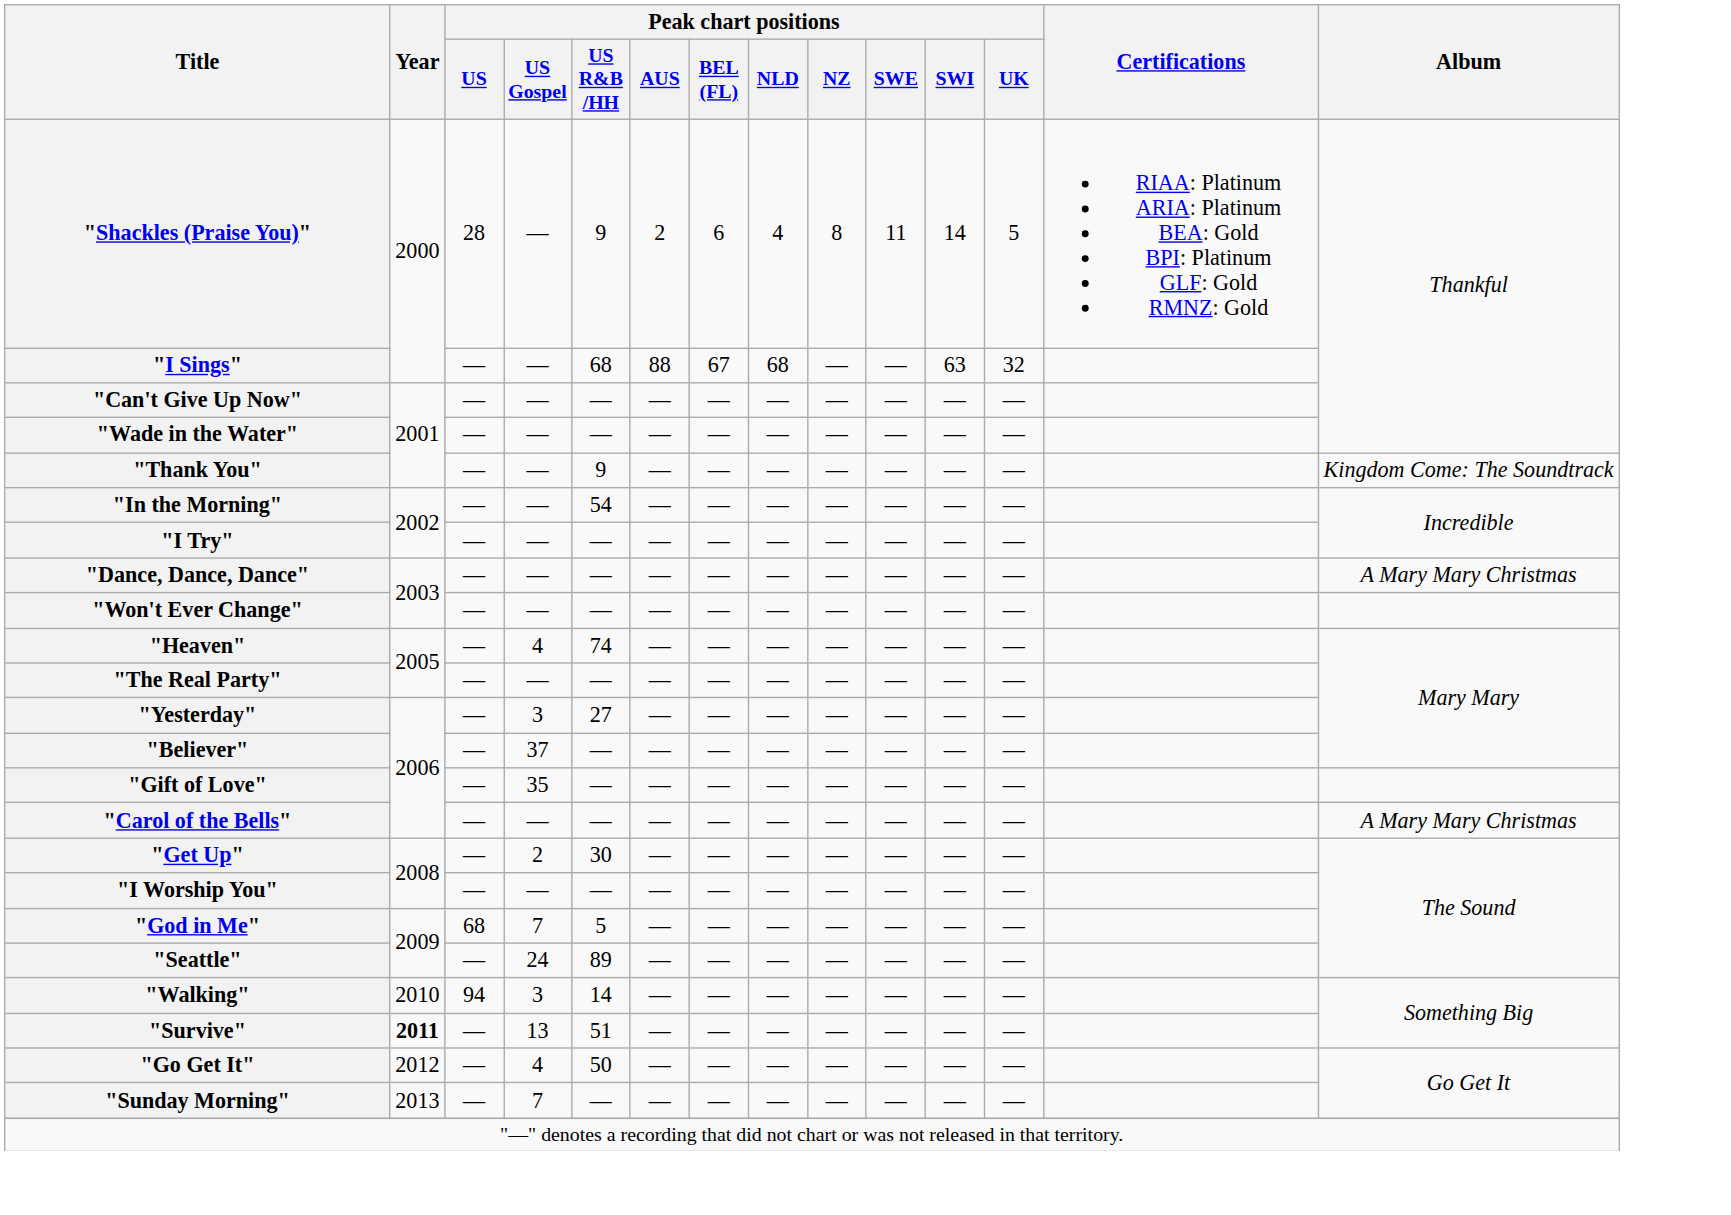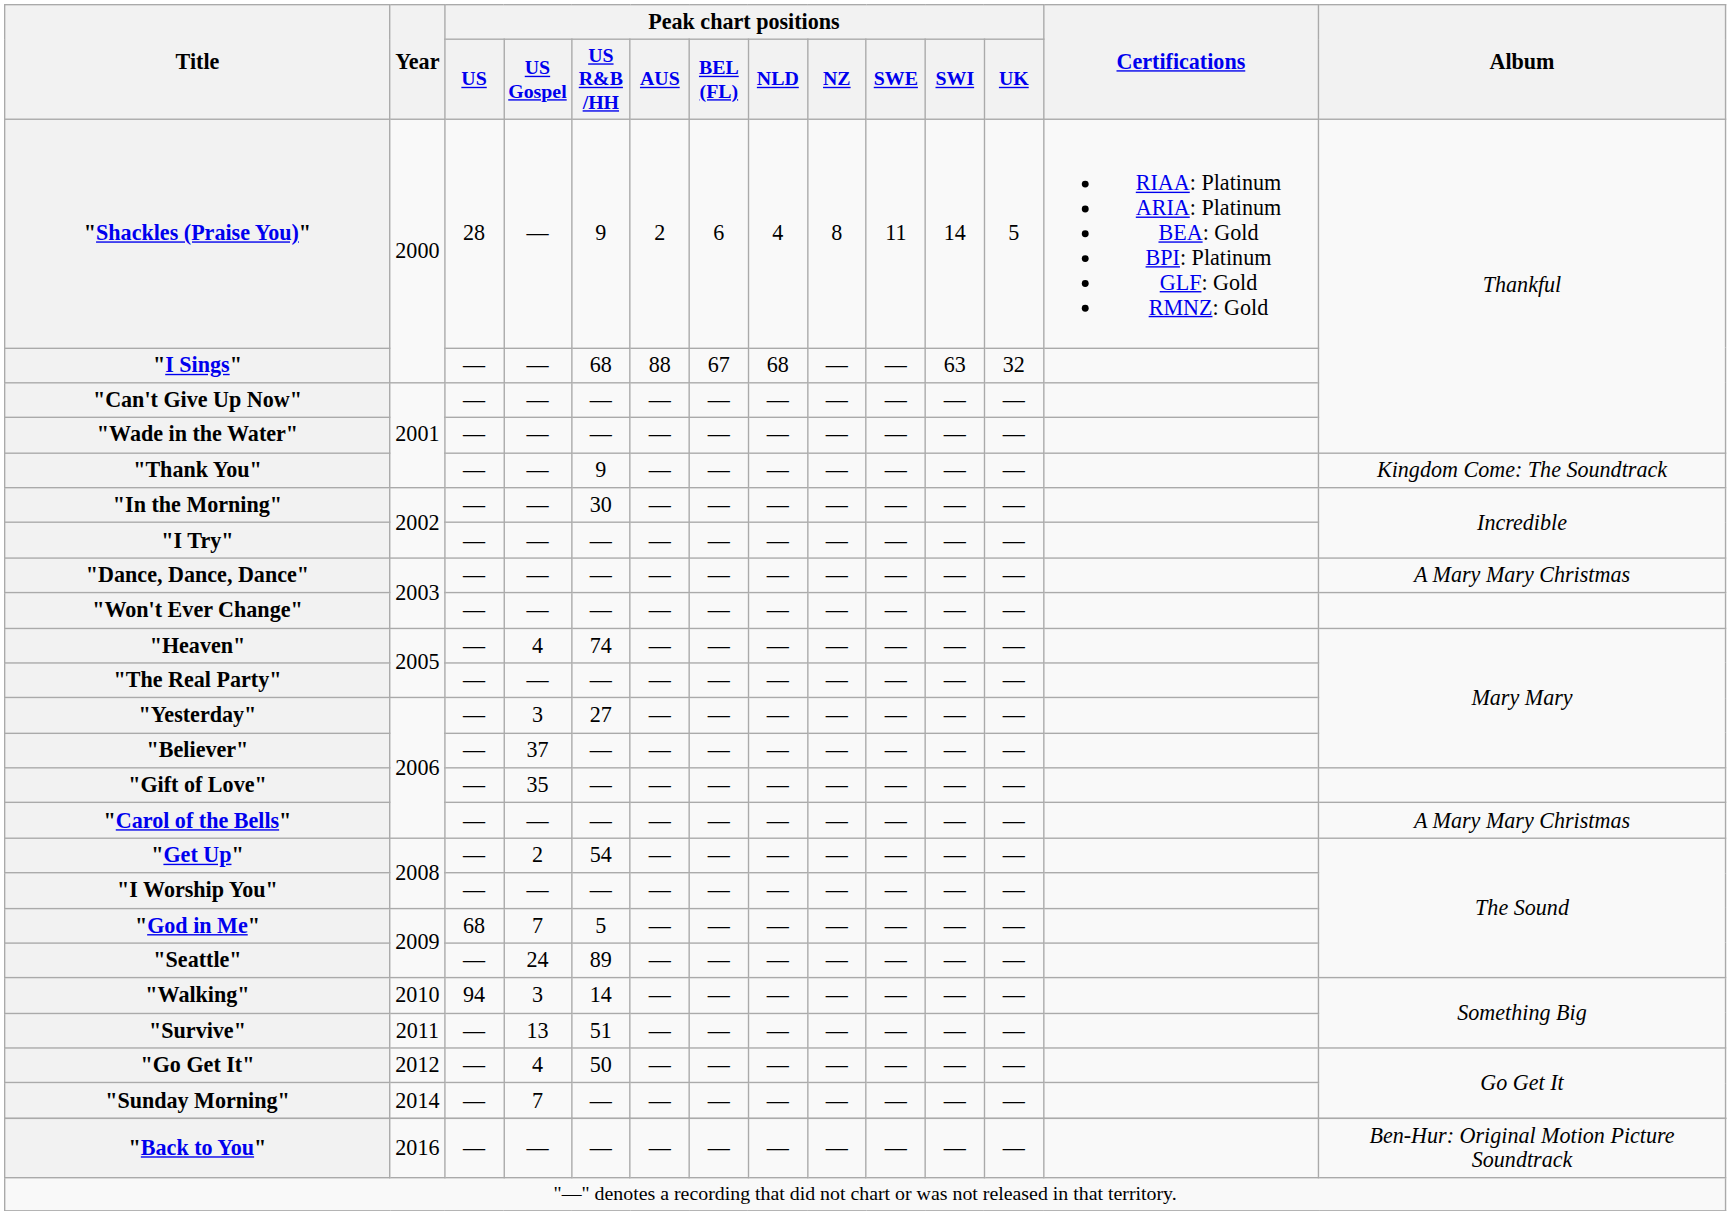"In the Morning" | Peak chart positions / US R&B /HH: 54 -> 30
"Get Up" | Peak chart positions / US R&B /HH: 30 -> 54
"Survive" | Year: bold -> normal
"Sunday Morning" | Year: 2013 -> 2014
+ row: "Back to You" | 2016 | — | — | — | — | — | — | — | — | — | — | Ben-Hur: Original Motion Picture Soundtrack
